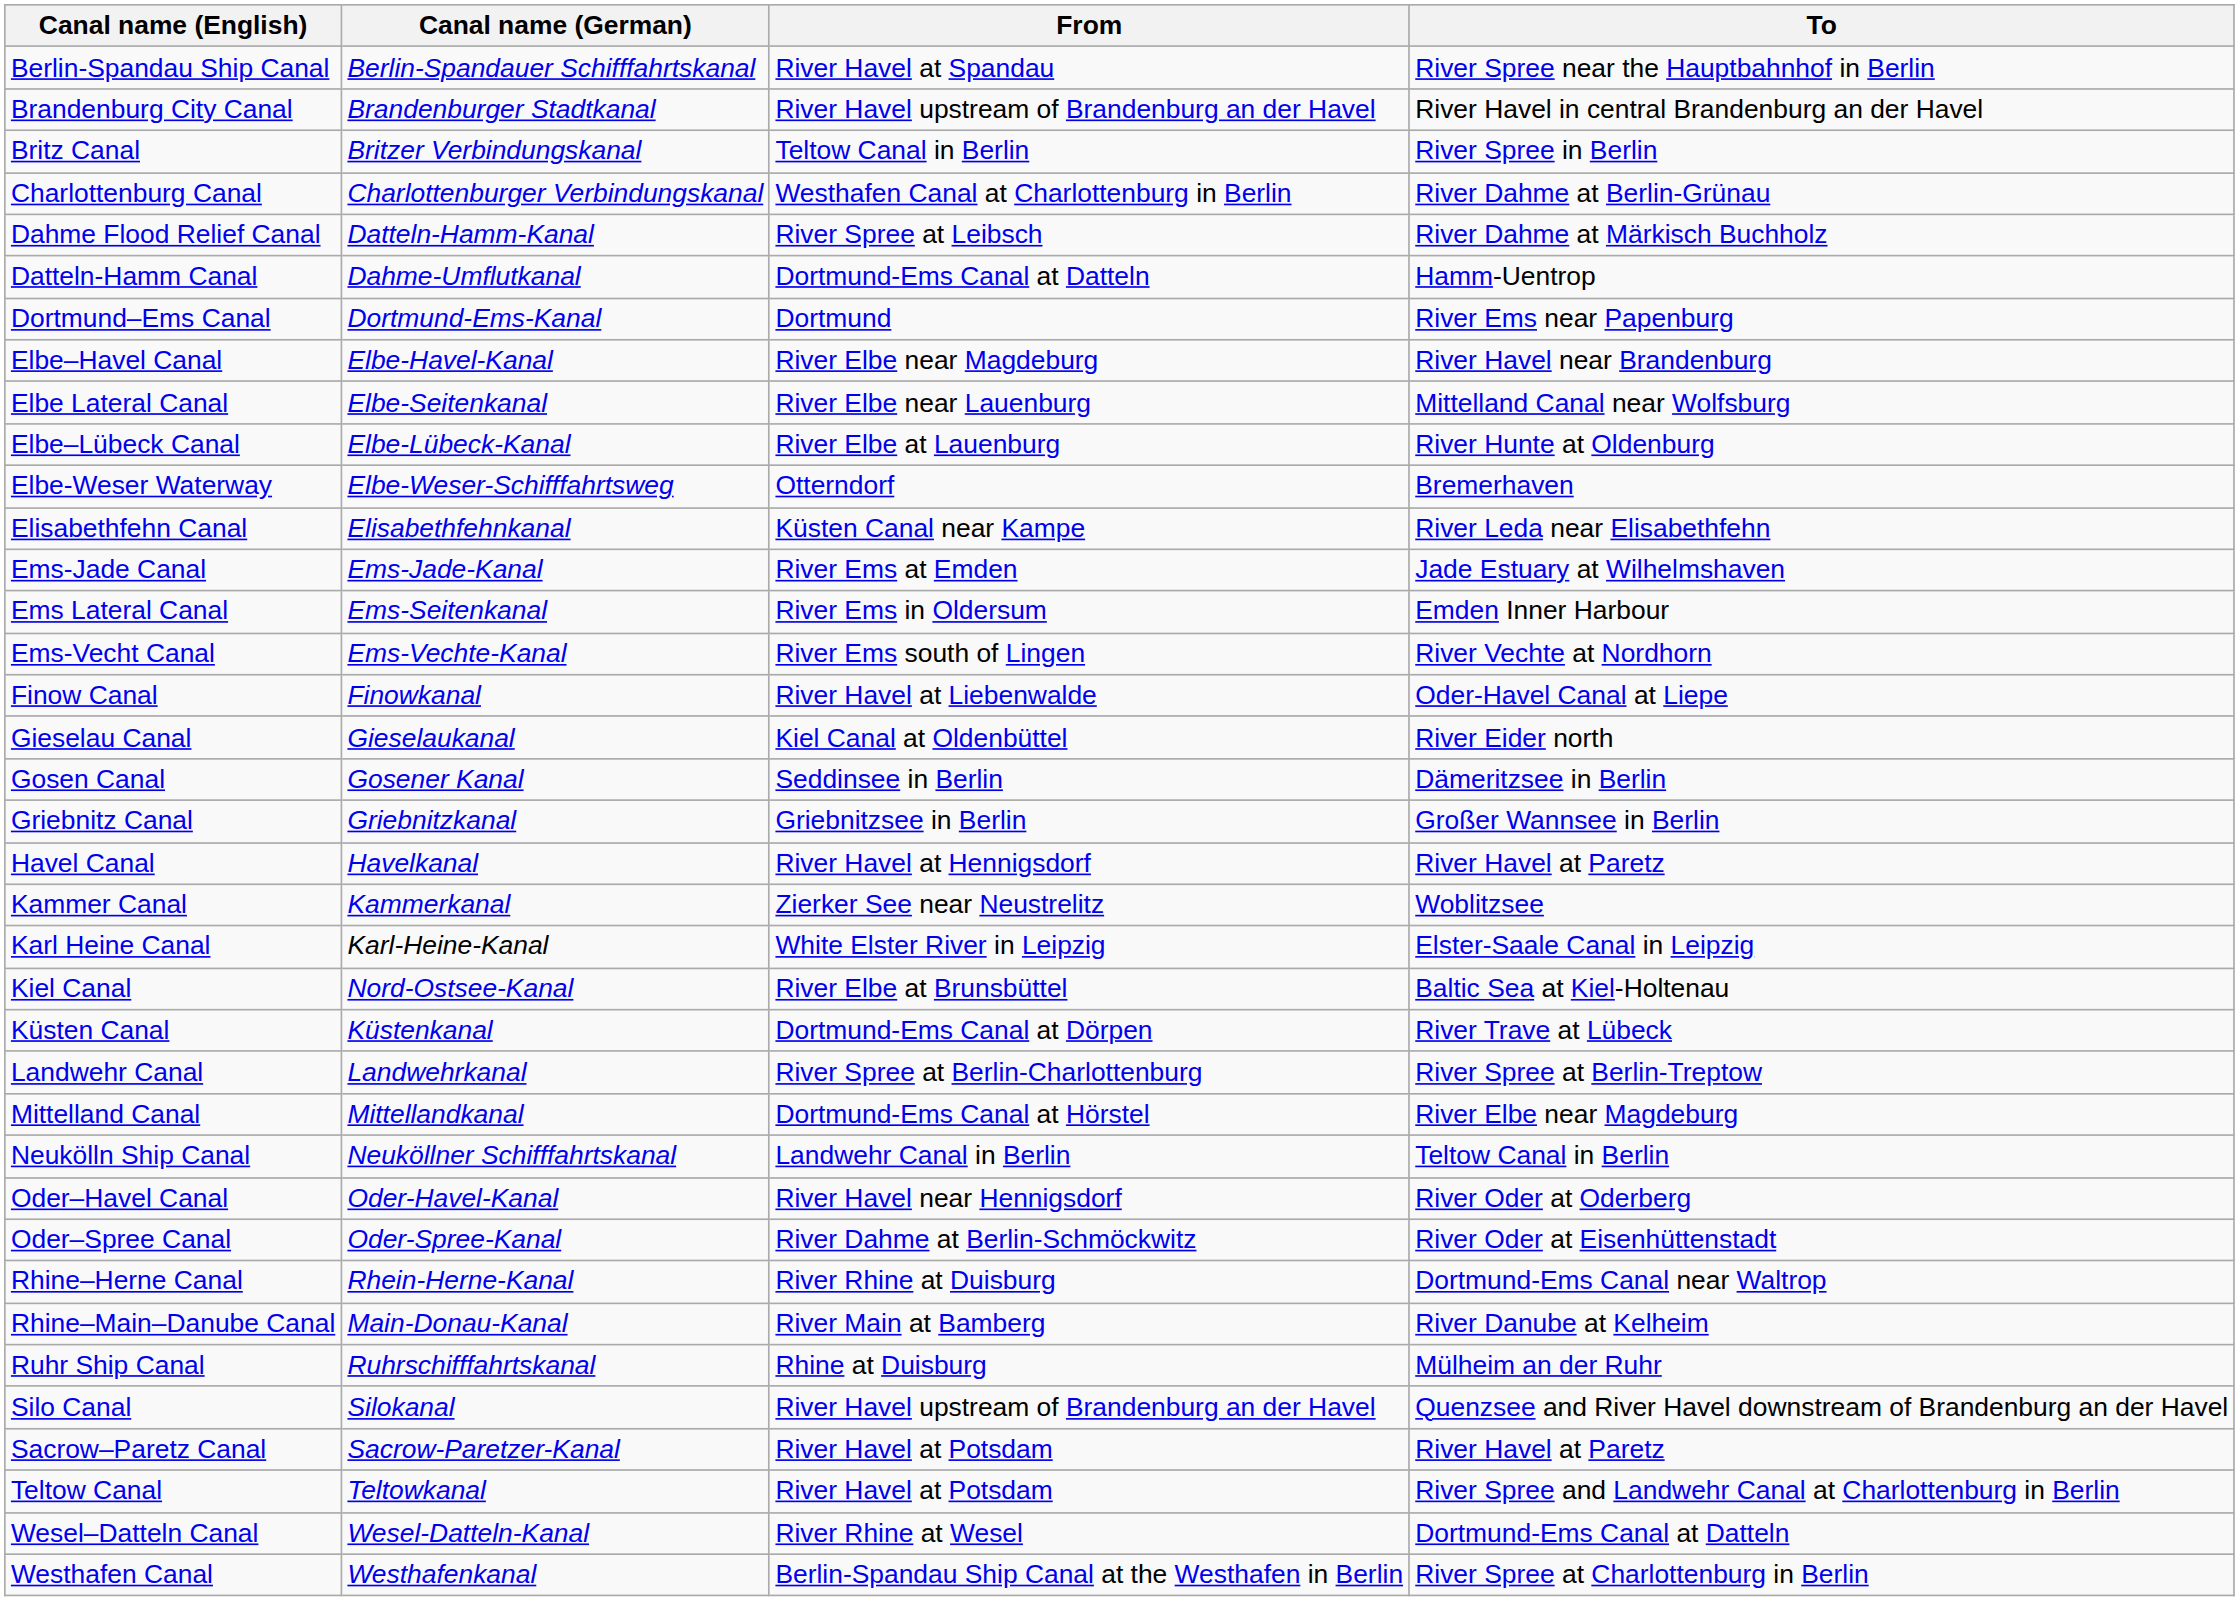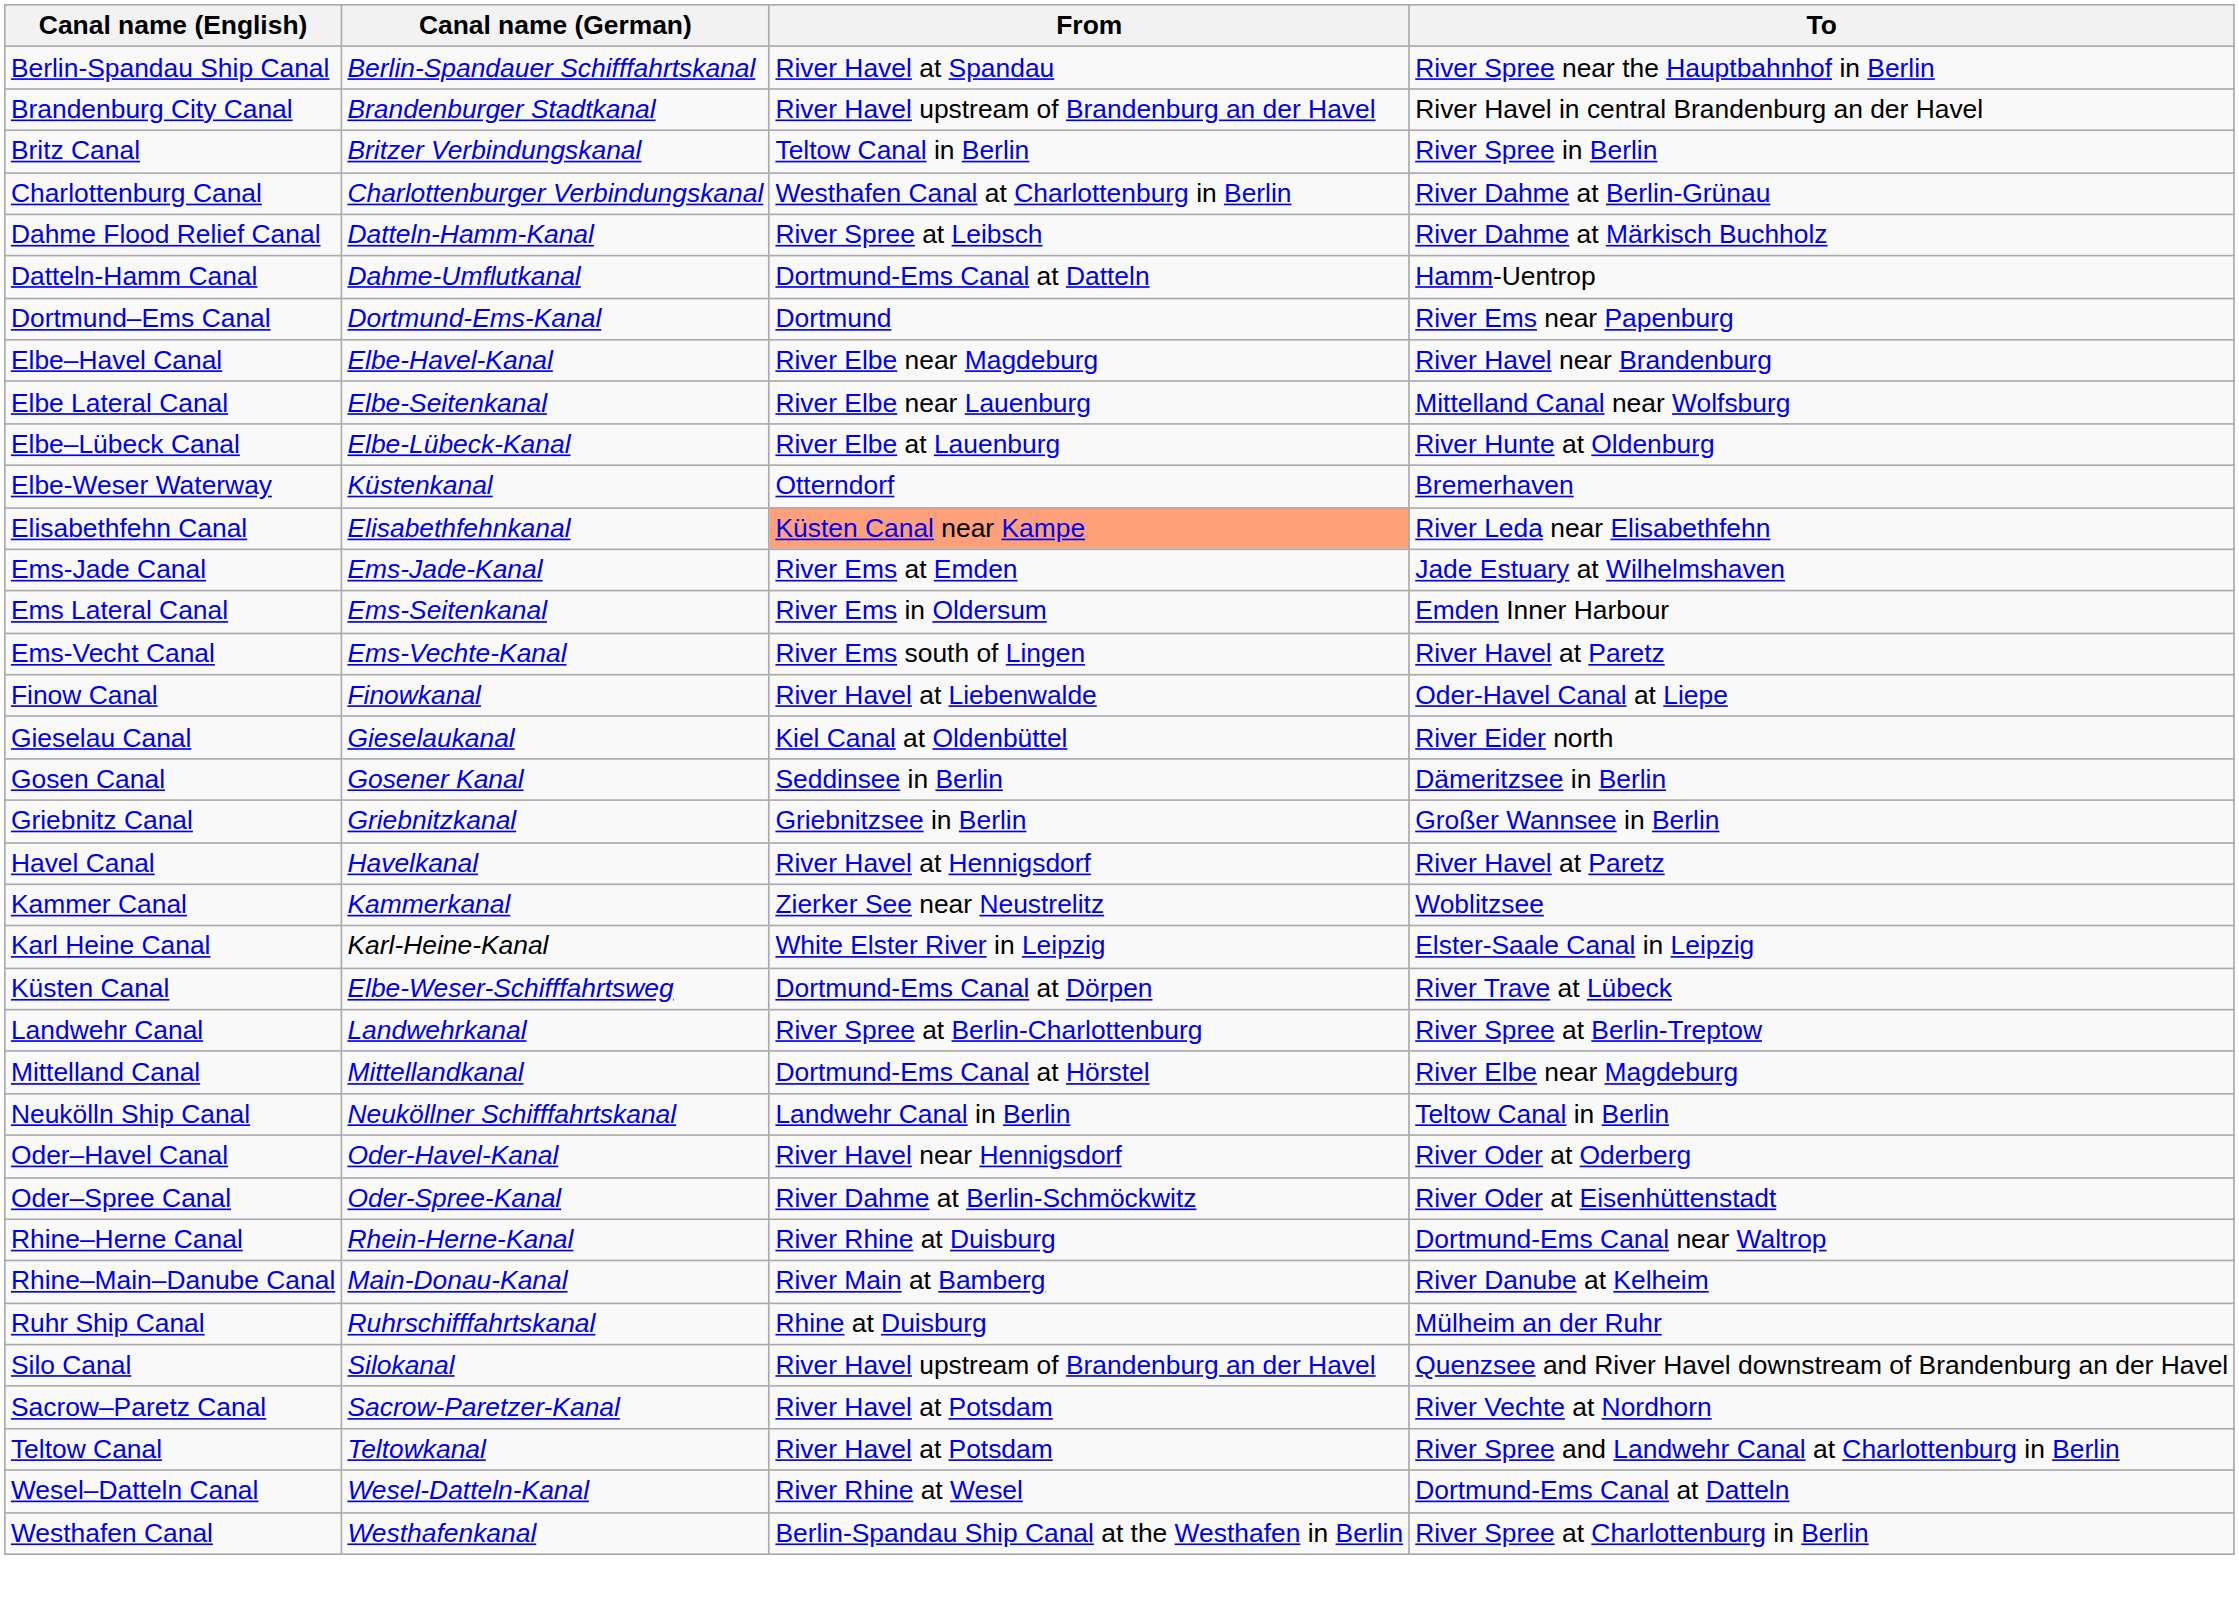Elbe-Weser Waterway | Canal name (German): Elbe-Weser-Schifffahrtsweg -> Küstenkanal
Elisabethfehn Canal | From: no background -> lightsalmon background
Ems-Vecht Canal | To: River Vechte at Nordhorn -> River Havel at Paretz
- row: Kiel Canal | Nord-Ostsee-Kanal | River Elbe at Brunsbüttel | Baltic Sea at Kiel-Holtenau
Küsten Canal | Canal name (German): Küstenkanal -> Elbe-Weser-Schifffahrtsweg
Sacrow–Paretz Canal | To: River Havel at Paretz -> River Vechte at Nordhorn
